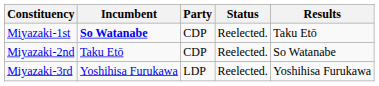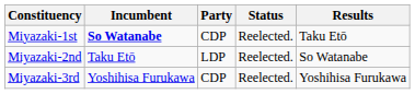Miyazaki-2nd | Party: CDP -> LDP
Miyazaki-3rd | Party: LDP -> CDP
